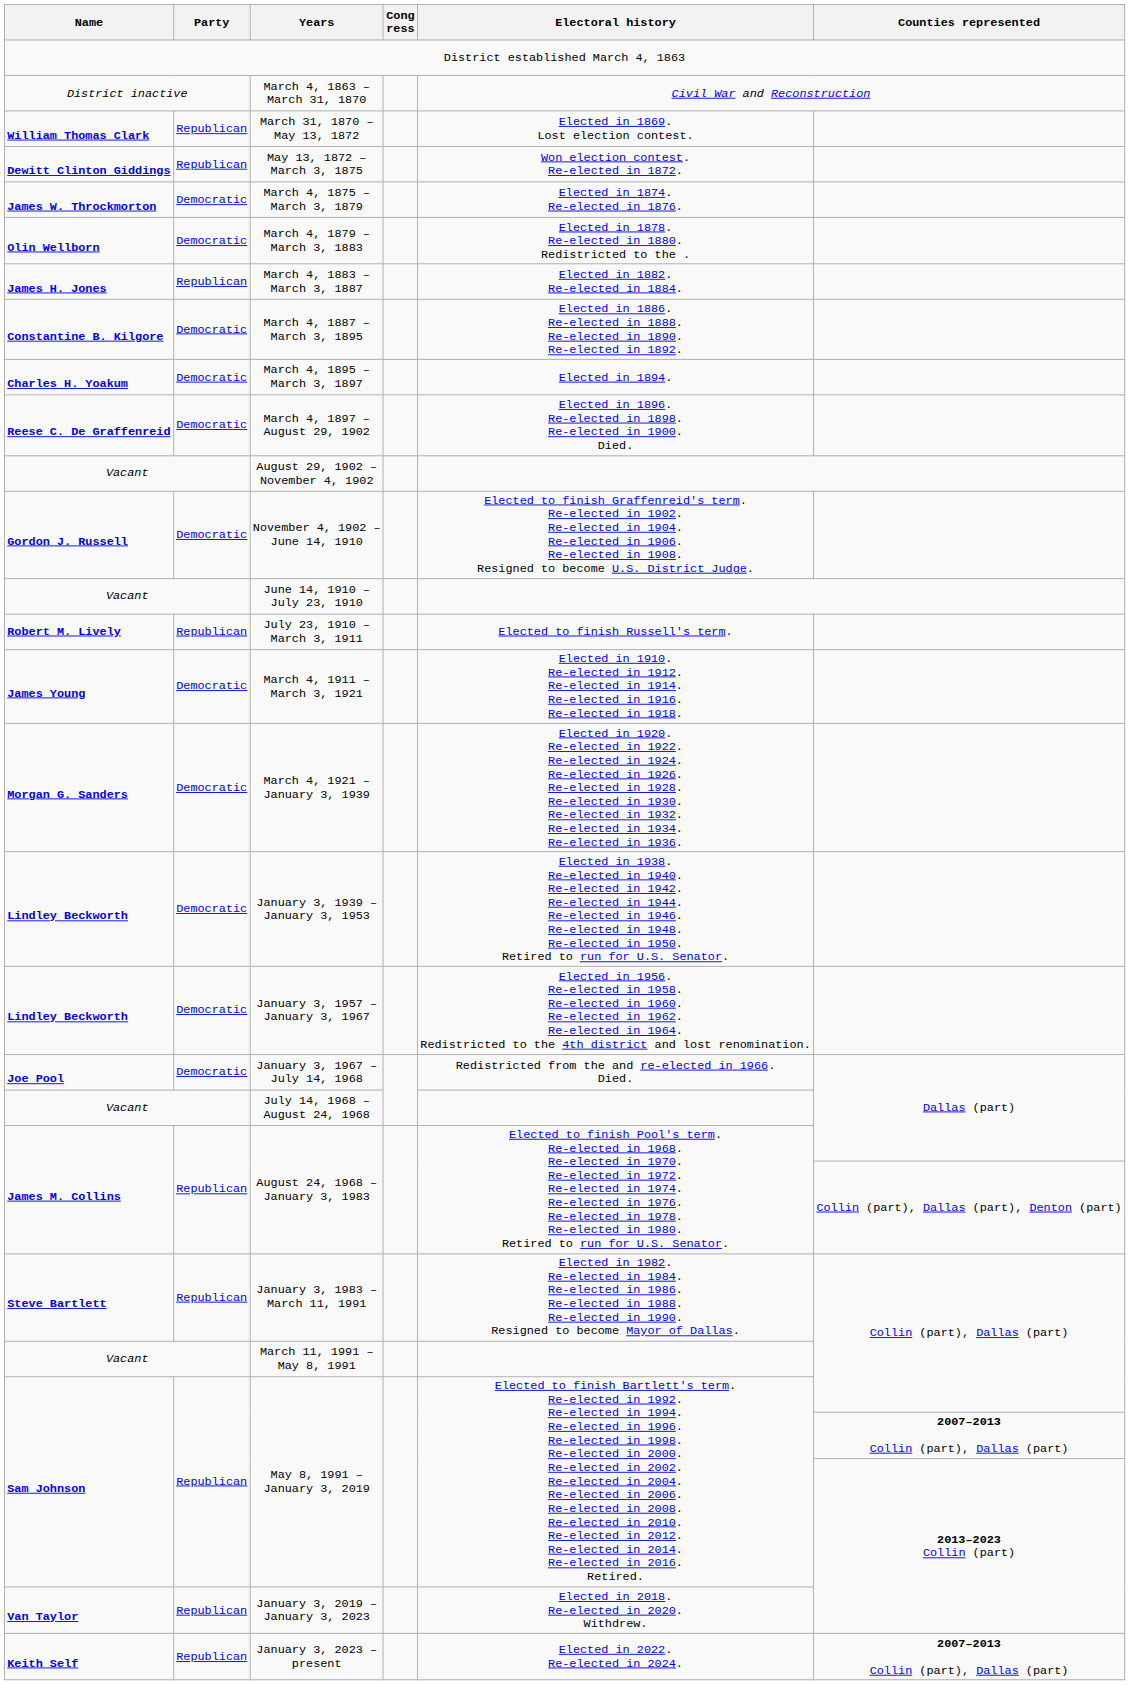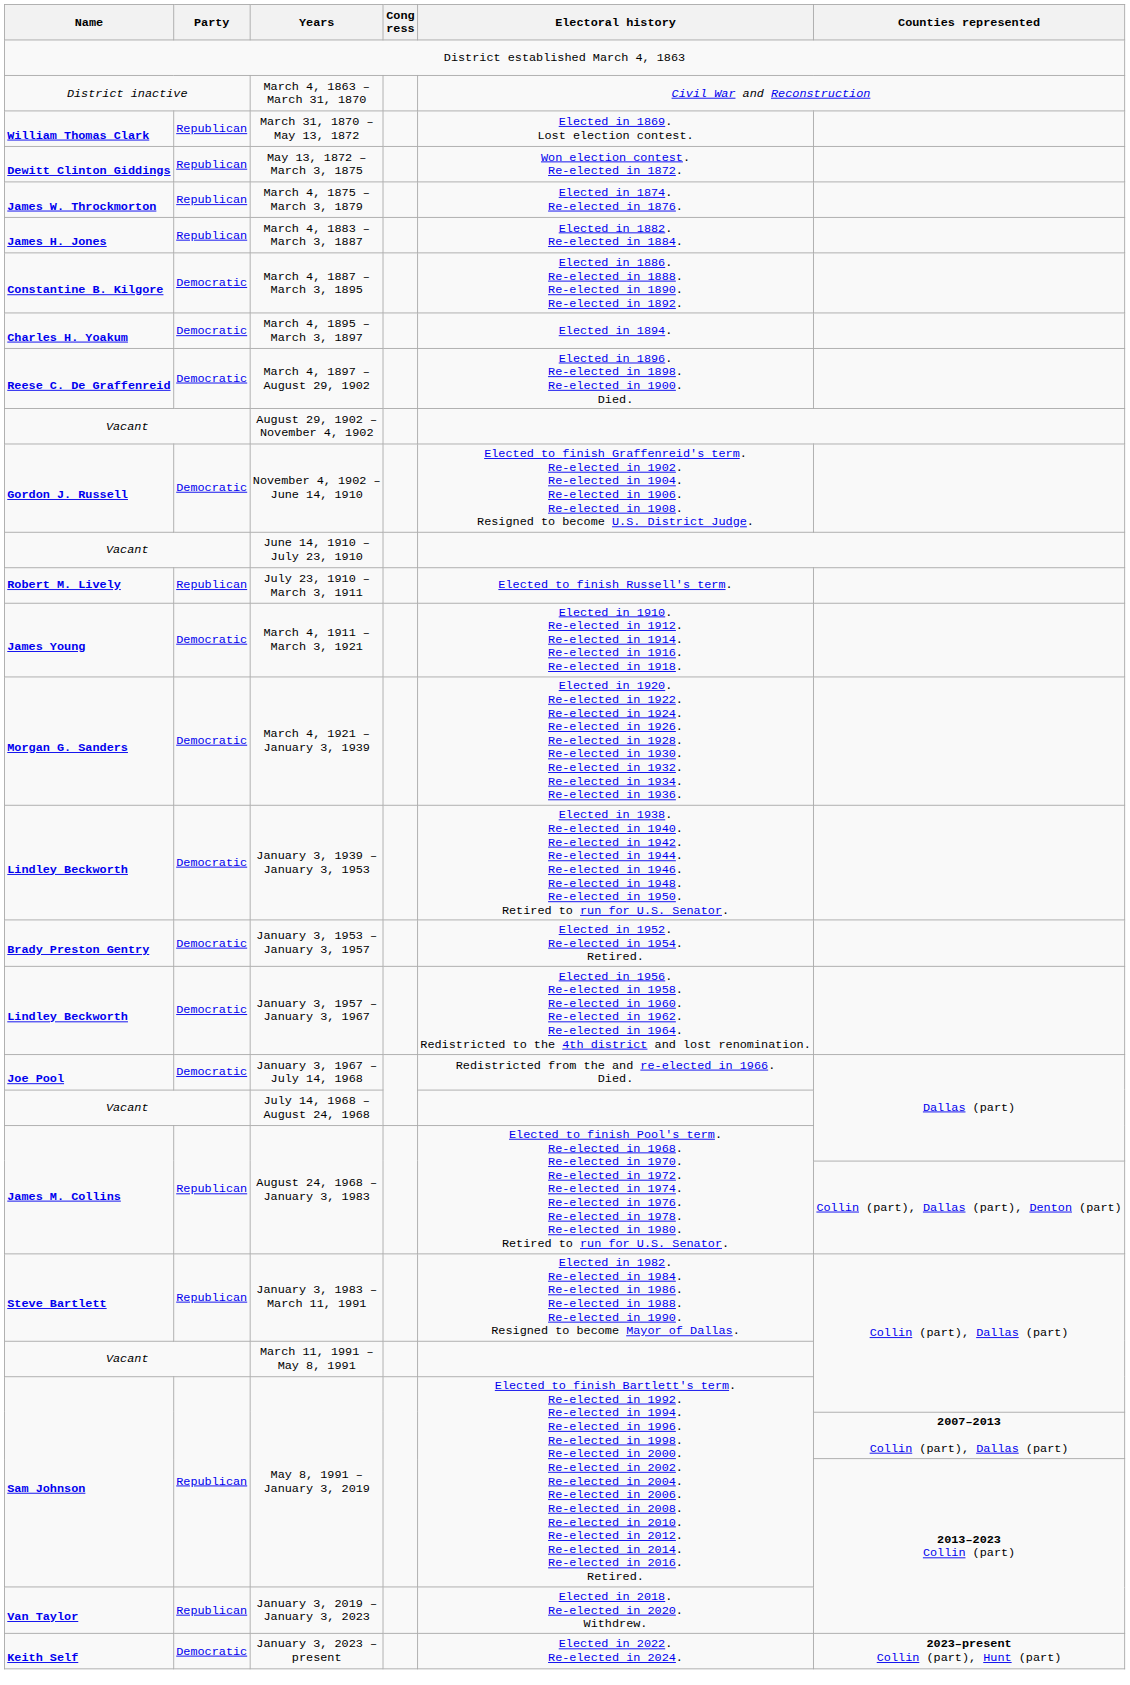March 4, 1875 – March 3, 1879 | Party: Democratic -> Republican
- row: Olin Wellborn | Democratic | March 4, 1879 – March 3, 1883 | Elected in 1878. Re-elected in 1880. Redistricted to the .
+ row: Brady Preston Gentry | Democratic | January 3, 1953 – January 3, 1957 | Elected in 1952. Re-elected in 1954. Retired.
January 3, 2023 – present | Party: Republican -> Democratic
January 3, 2023 – present | Counties represented: 2007–2013 Collin (part), Dallas (part) -> 2023–present Collin (part), Hunt (part)
